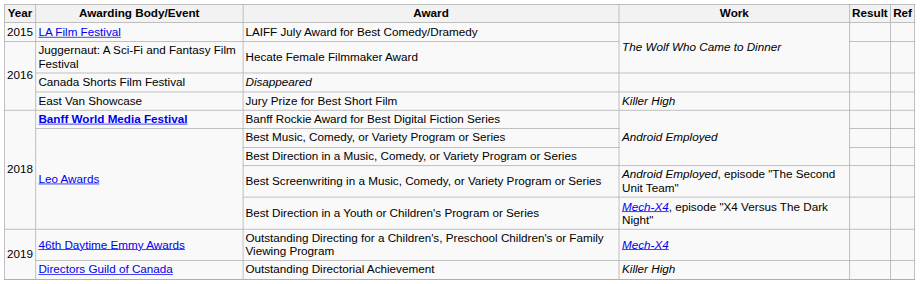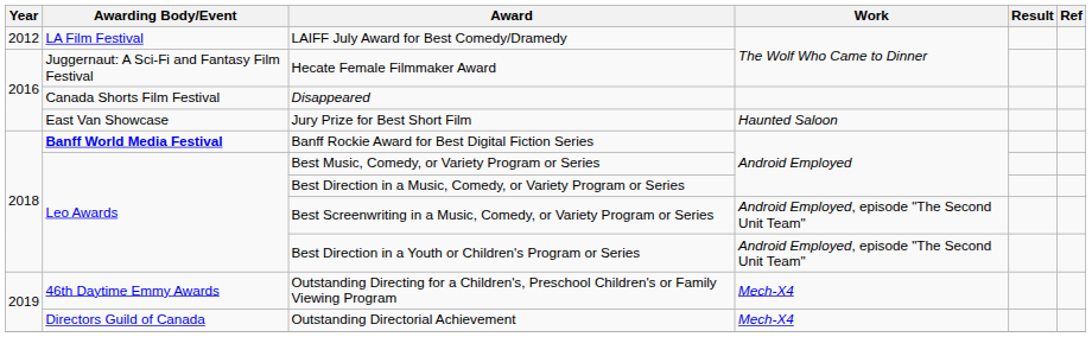LAIFF July Award for Best Comedy/Dramedy | Year: 2015 -> 2012
Jury Prize for Best Short Film | Work: Killer High -> Haunted Saloon
Best Direction in a Youth or Children's Program or Series | Work: Mech-X4, episode "X4 Versus The Dark Night" -> Android Employed, episode "The Second Unit Team"
Outstanding Directorial Achievement | Work: Killer High -> Mech-X4
